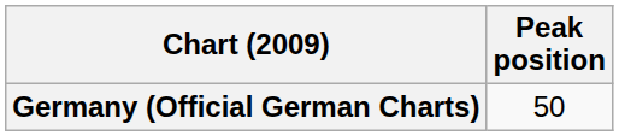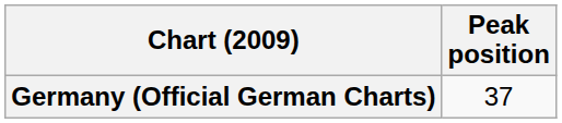Germany (Official German Charts) | Peak position: 50 -> 37
